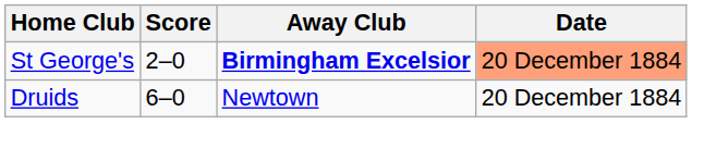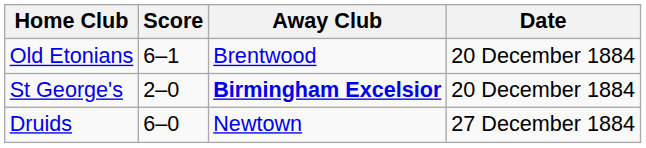+ row: Old Etonians | 6–1 | Brentwood | 20 December 1884
St George's | Date: lightsalmon background -> no background
Druids | Date: 20 December 1884 -> 27 December 1884
